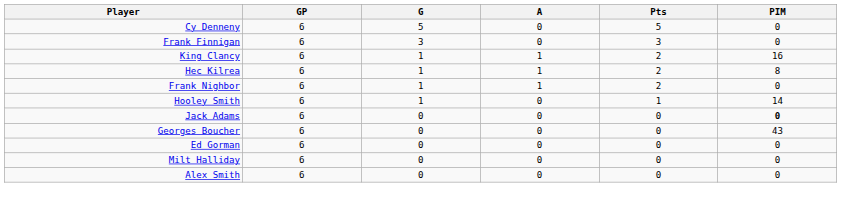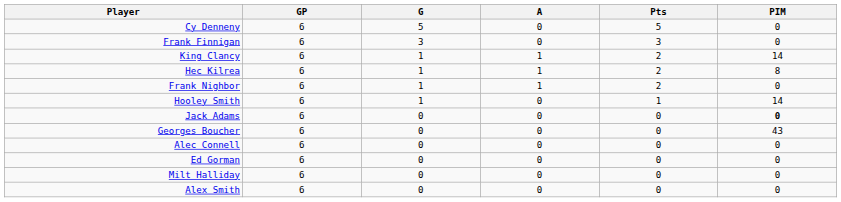King Clancy | PIM: 16 -> 14
+ row: Alec Connell | 6 | 0 | 0 | 0 | 0
